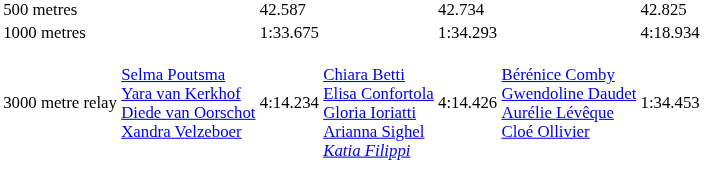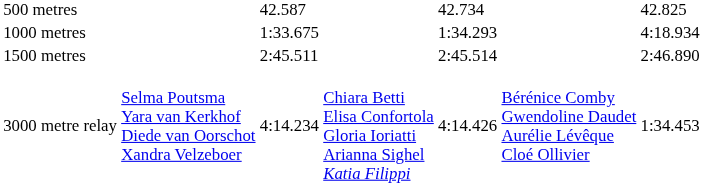+ row: 1500 metres | 2:45.511 | 2:45.514 | 2:46.890
